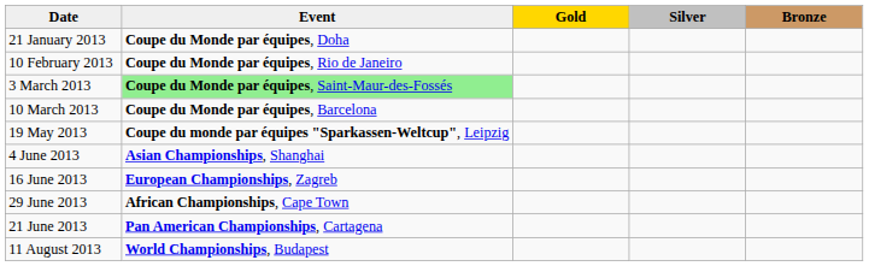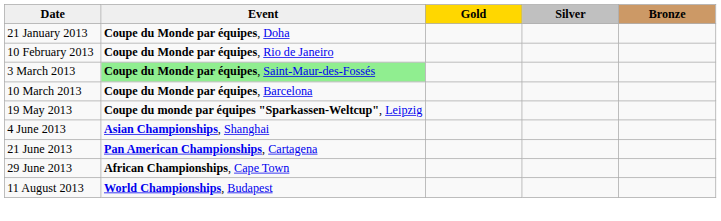- row: 16 June 2013 | European Championships, Zagreb
rows swapped: 21 June 2013 <-> 29 June 2013
